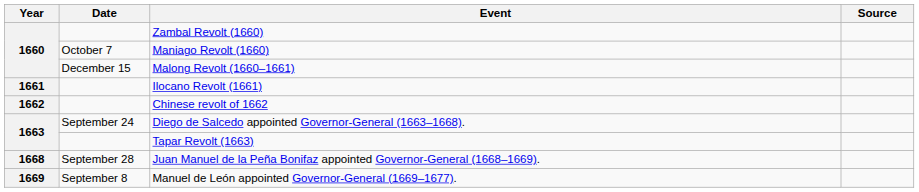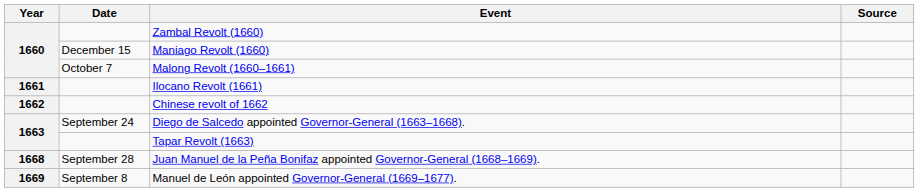Maniago Revolt (1660) | Date: October 7 -> December 15
Malong Revolt (1660–1661) | Date: December 15 -> October 7
